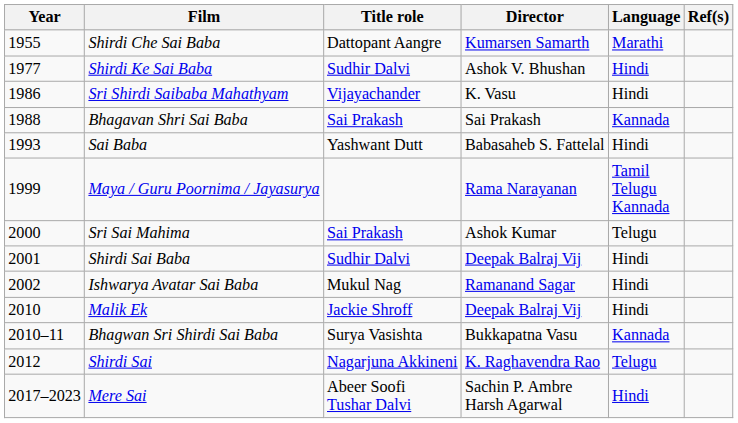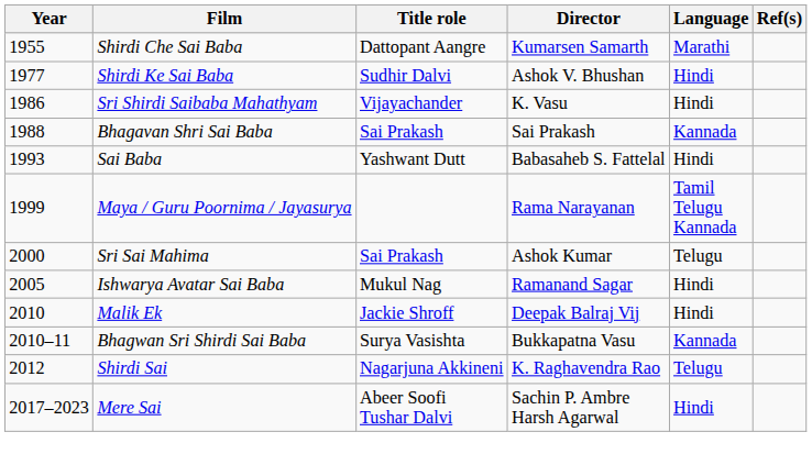- row: 2001 | Shirdi Sai Baba | Sudhir Dalvi | Deepak Balraj Vij | Hindi
Ishwarya Avatar Sai Baba | Year: 2002 -> 2005
